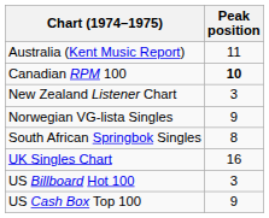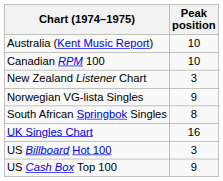Australia (Kent Music Report) | Peak position: 11 -> 10
Canadian RPM 100 | Peak position: bold -> normal
